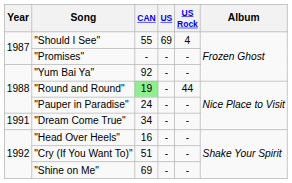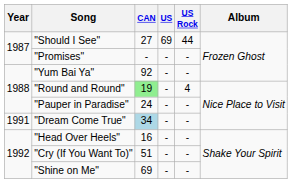"Should I See" | CAN: 55 -> 27
"Should I See" | US Rock: 4 -> 44
"Round and Round" | US Rock: 44 -> 4
"Dream Come True" | CAN: no background -> lightblue background
